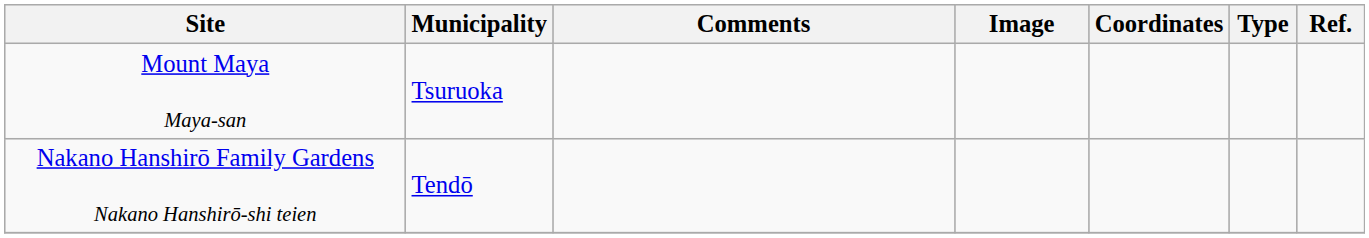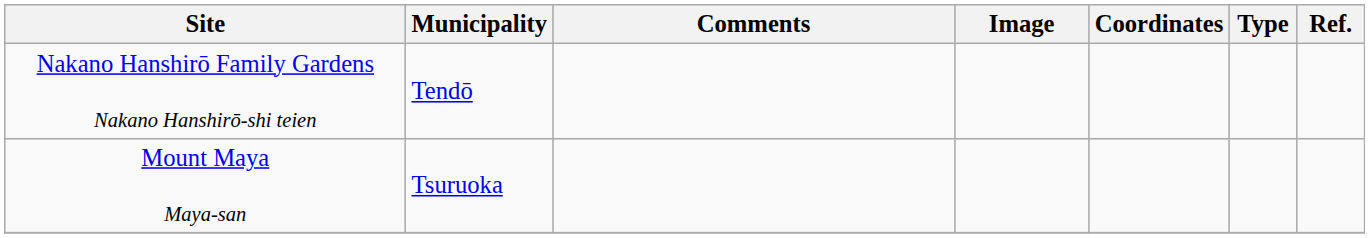rows swapped: Mount Maya Maya-san <-> Nakano Hanshirō Family Gardens Nakano Hanshirō-shi teien
